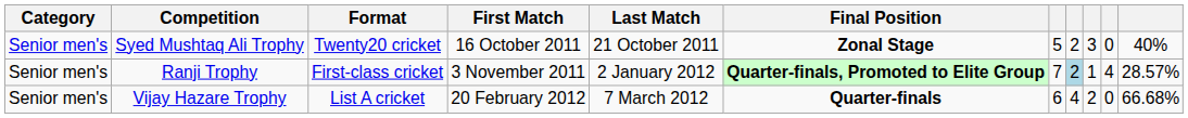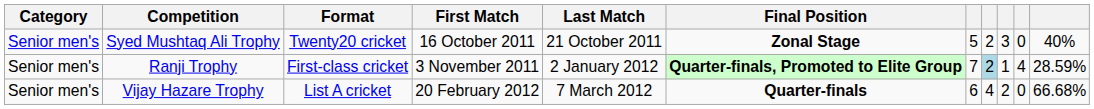Ranji Trophy | column 11: 28.57% -> 28.59%
